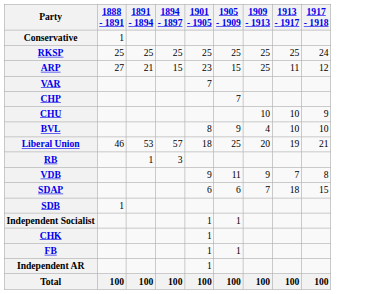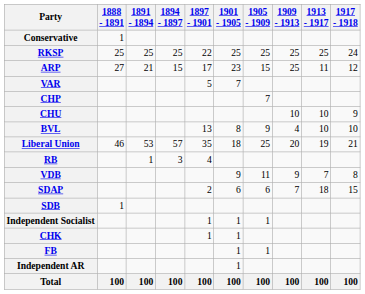+ column: 1897 - 1901 | 22 | 17 | 5 | 13 | 35 | 4 | 2 | 1 | 1 | 100
